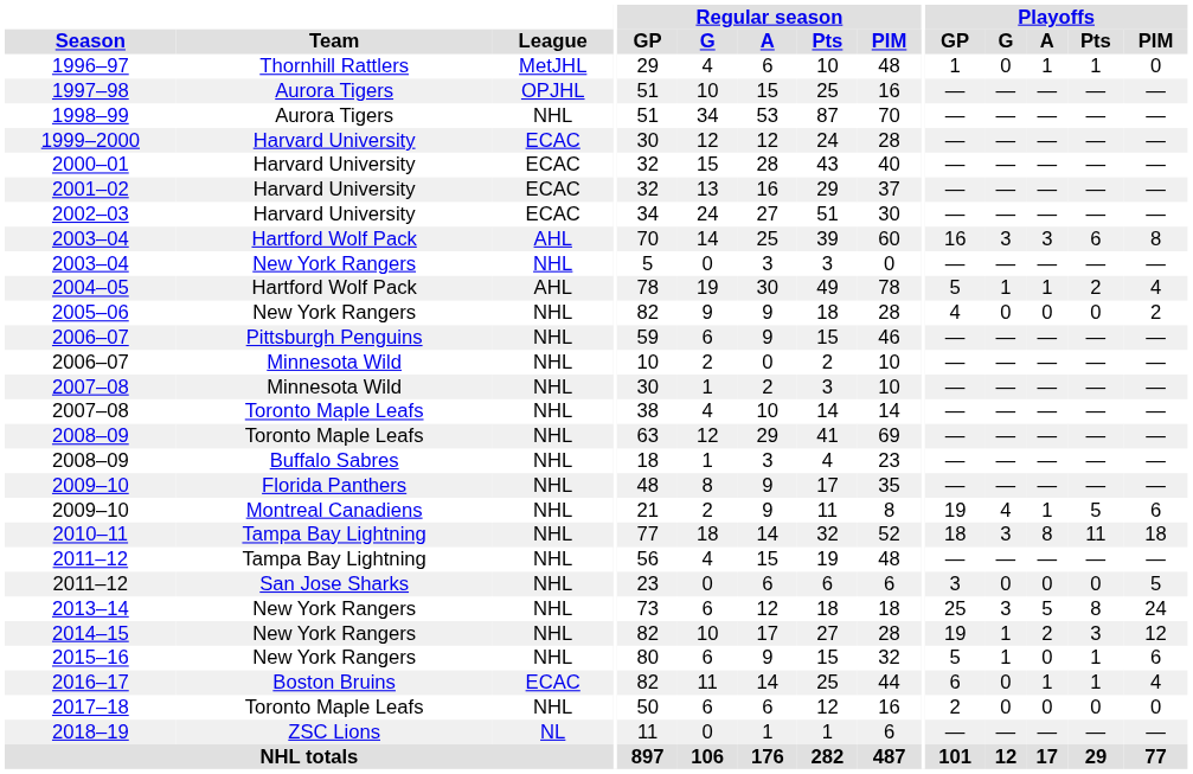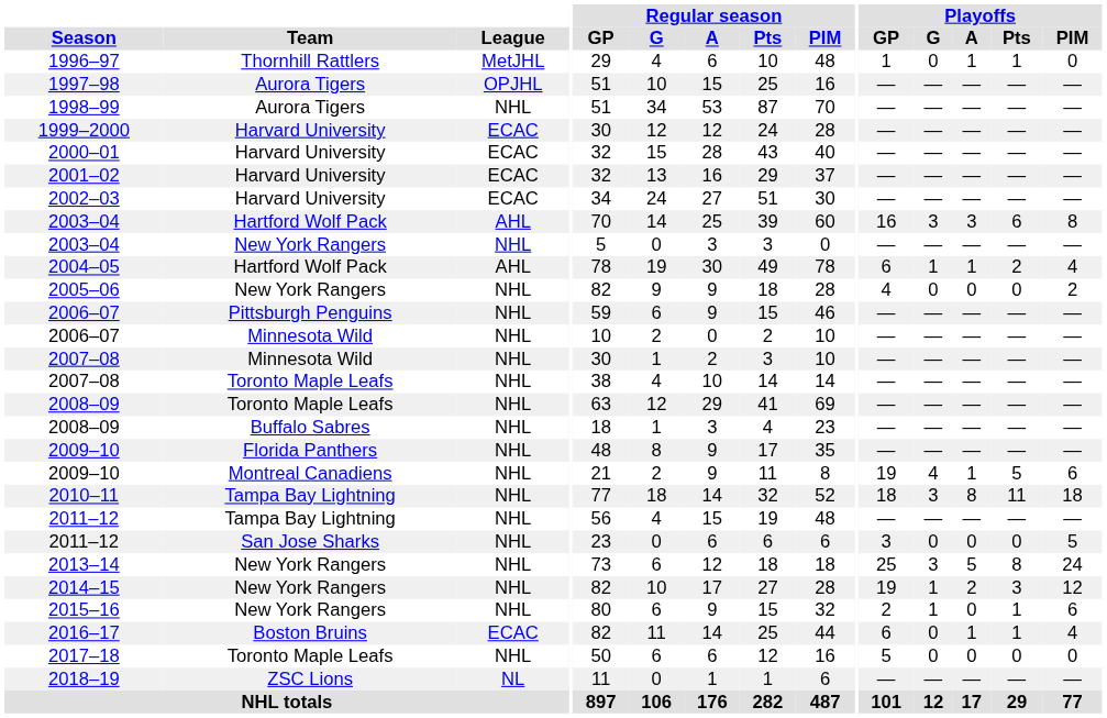2004–05 | Playoffs / GP: 5 -> 6
2015–16 | Playoffs / GP: 5 -> 2
2017–18 | Playoffs / GP: 2 -> 5
